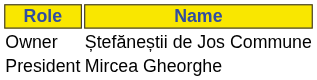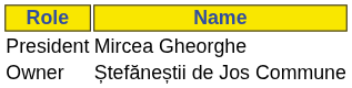rows swapped: Owner <-> President
